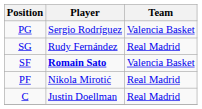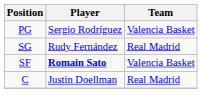- row: PF | Nikola Mirotić | Real Madrid
